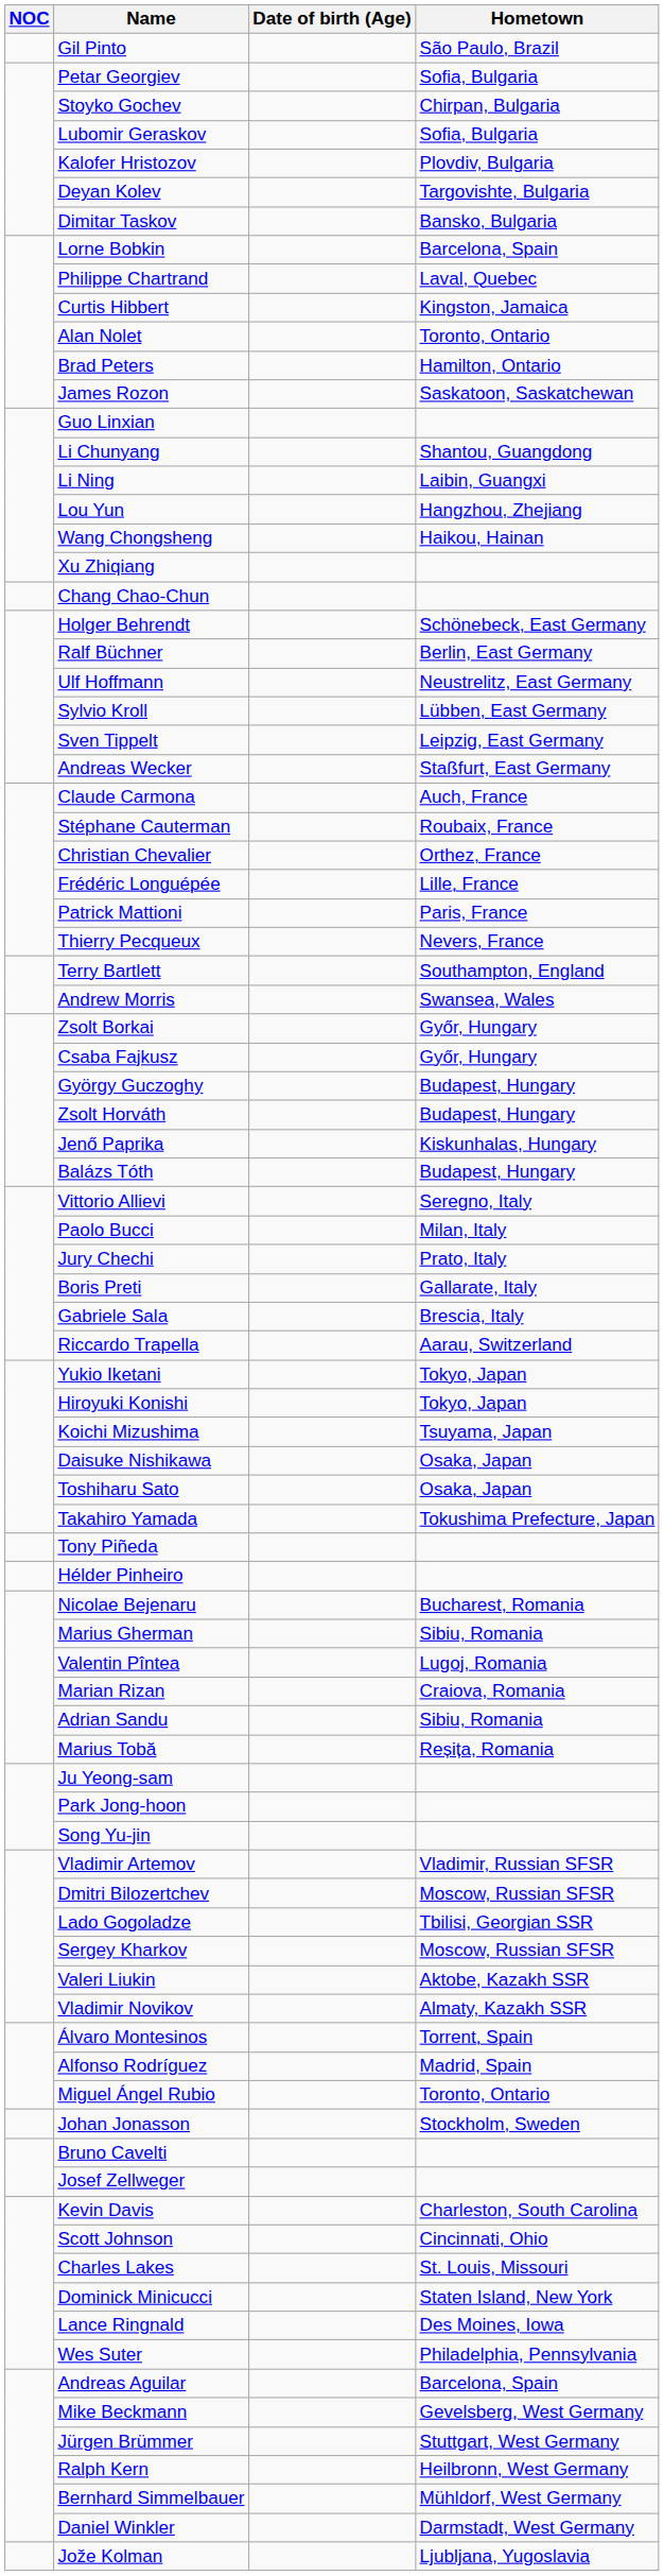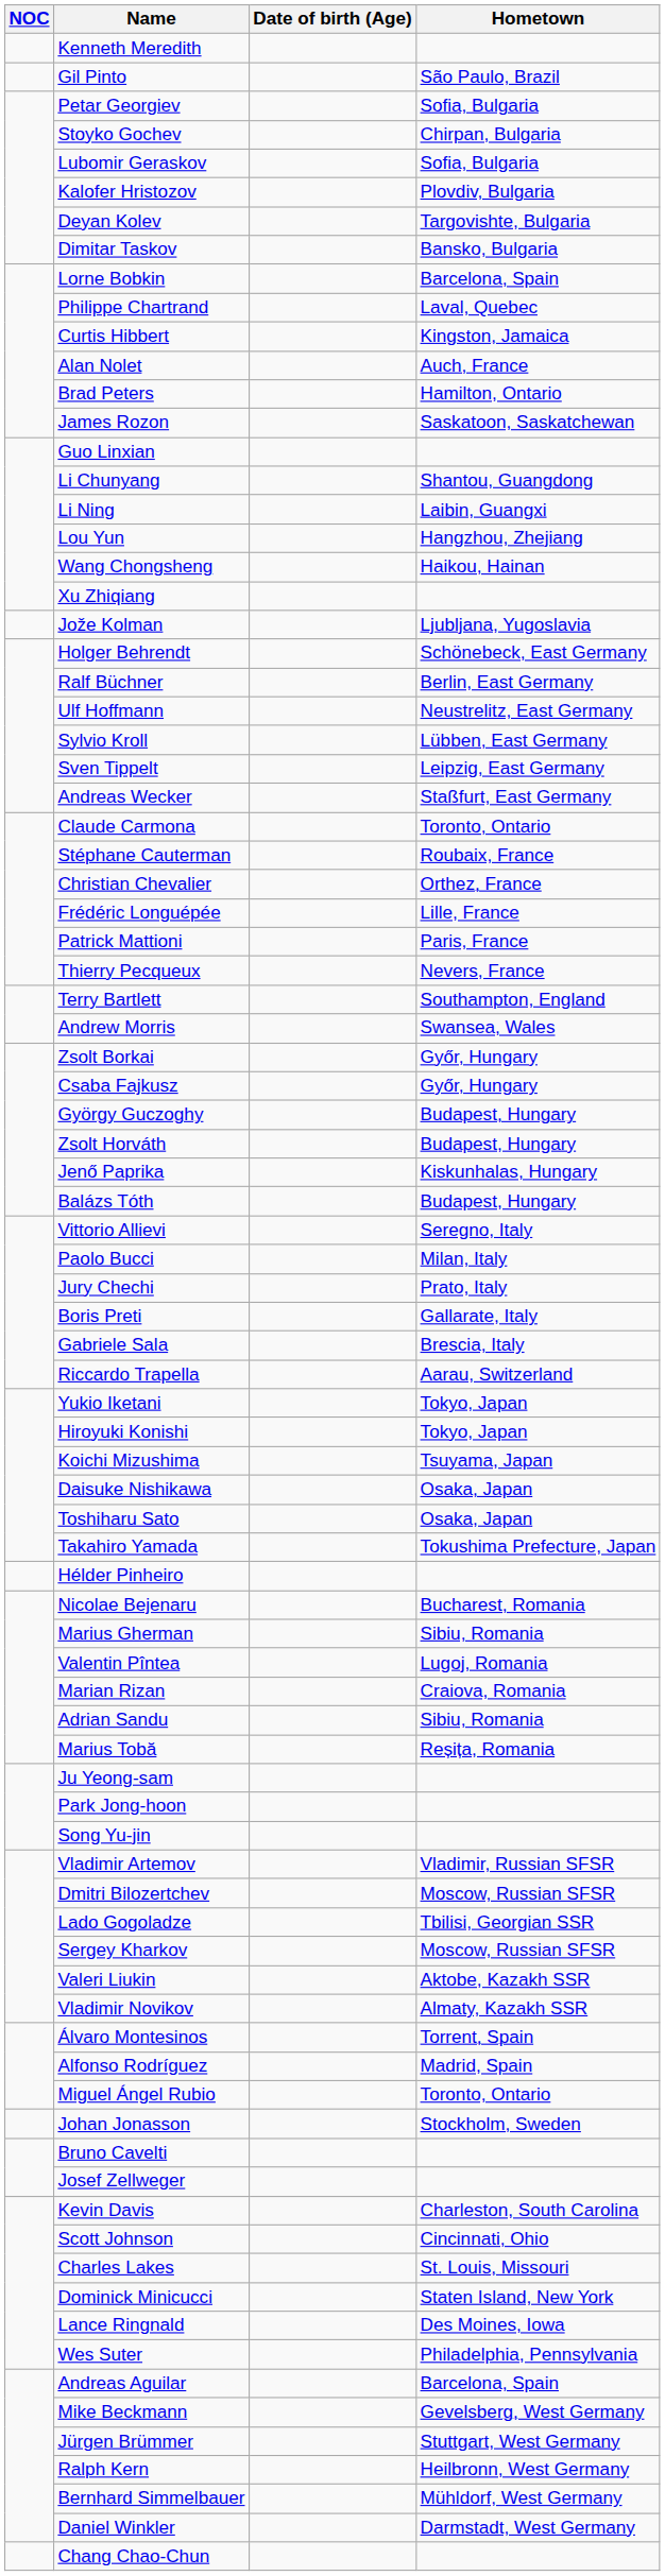+ row: Kenneth Meredith
Alan Nolet | Hometown: Toronto, Ontario -> Auch, France
rows swapped: Chang Chao-Chun <-> Jože Kolman
Claude Carmona | Hometown: Auch, France -> Toronto, Ontario
- row: Tony Piñeda
